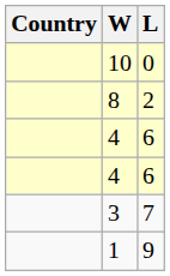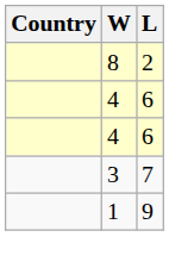- row: 10 | 0
